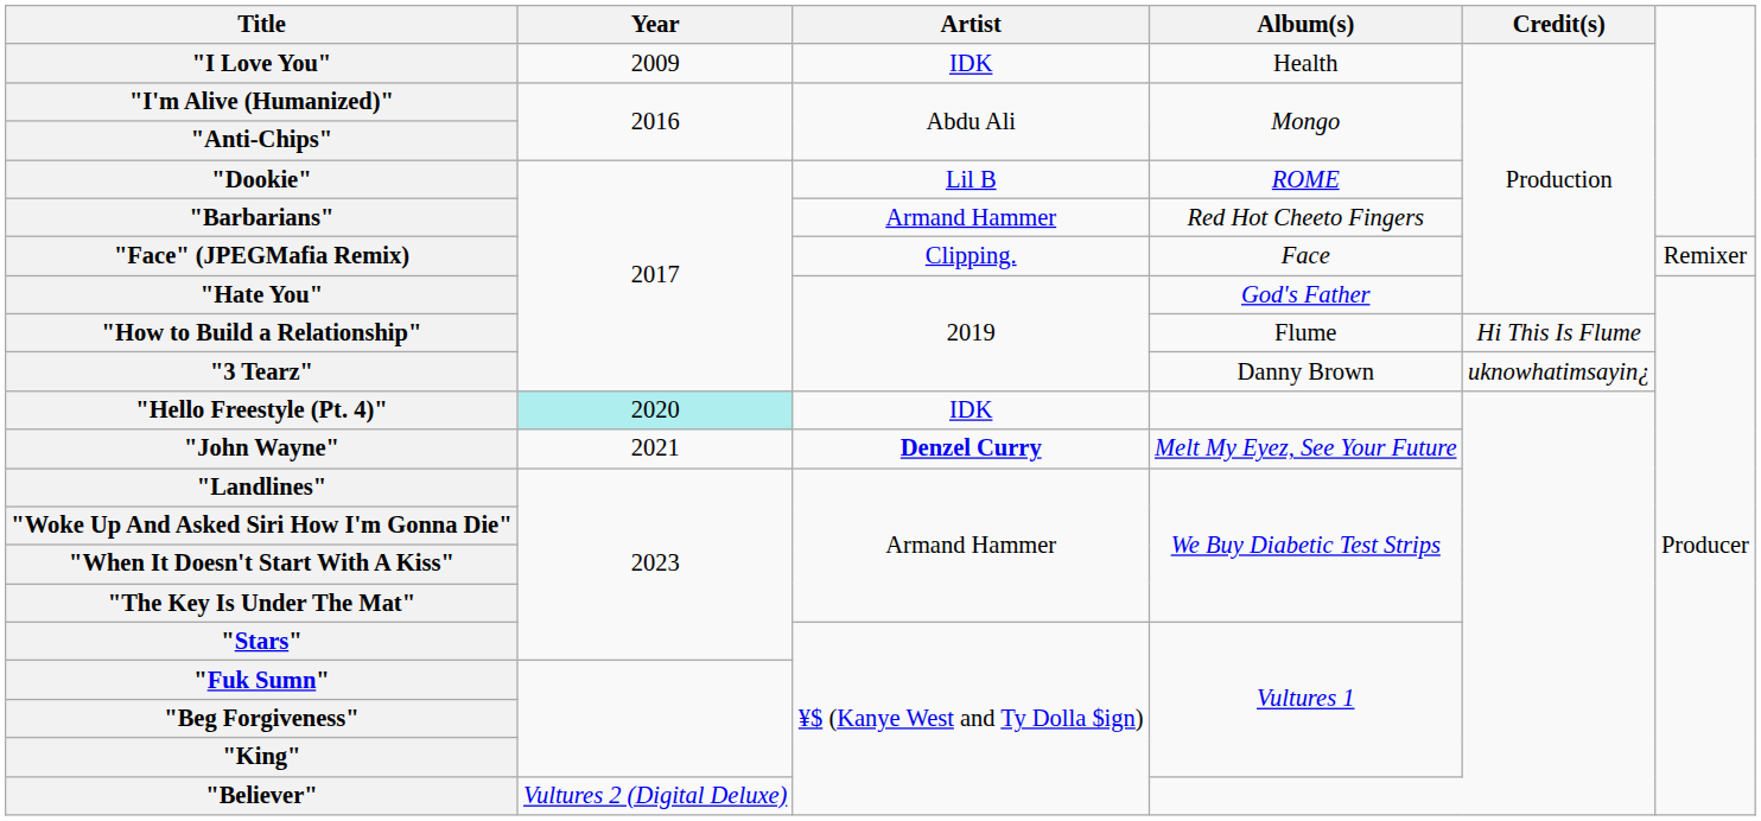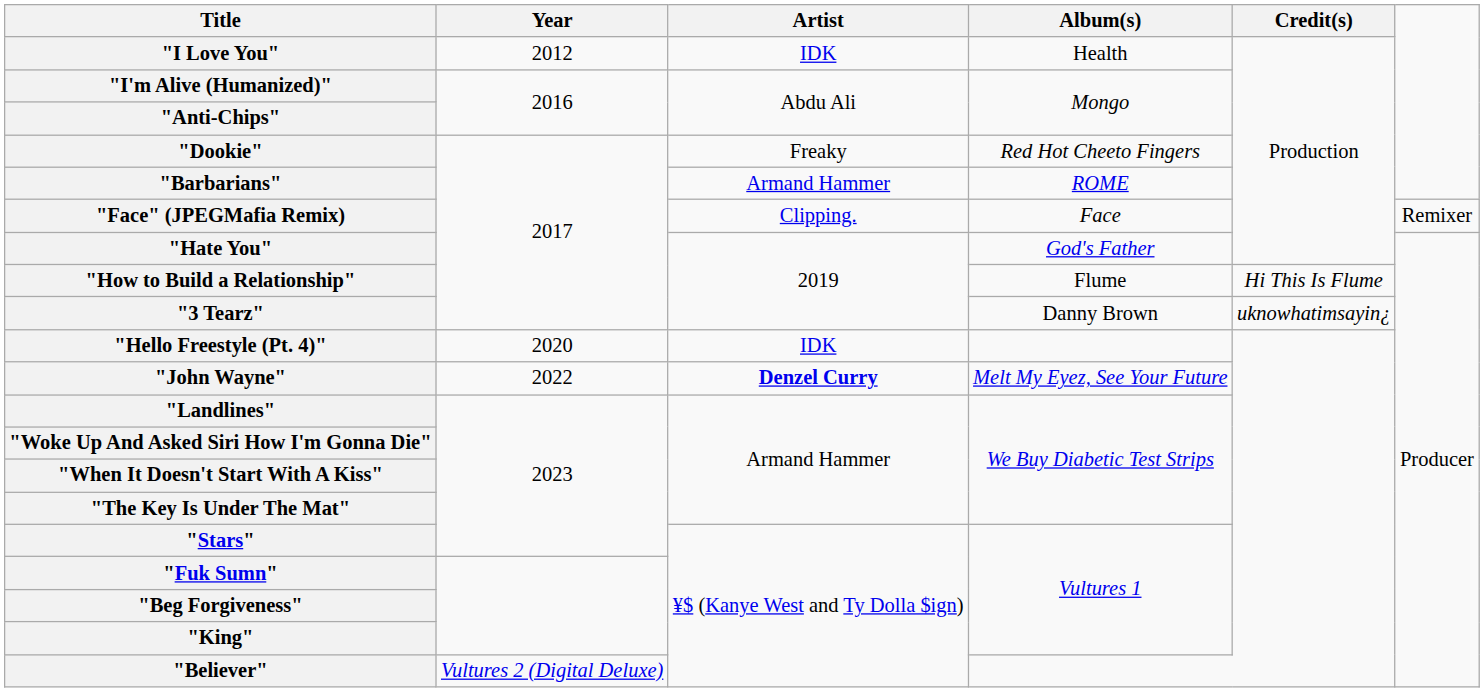"I Love You" | Year: 2009 -> 2012
"Dookie" | Artist: Lil B -> Freaky
"Dookie" | Album(s): ROME -> Red Hot Cheeto Fingers
"Barbarians" | Album(s): Red Hot Cheeto Fingers -> ROME
"Hello Freestyle (Pt. 4)" | Year: paleturquoise background -> no background
"John Wayne" | Year: 2021 -> 2022
